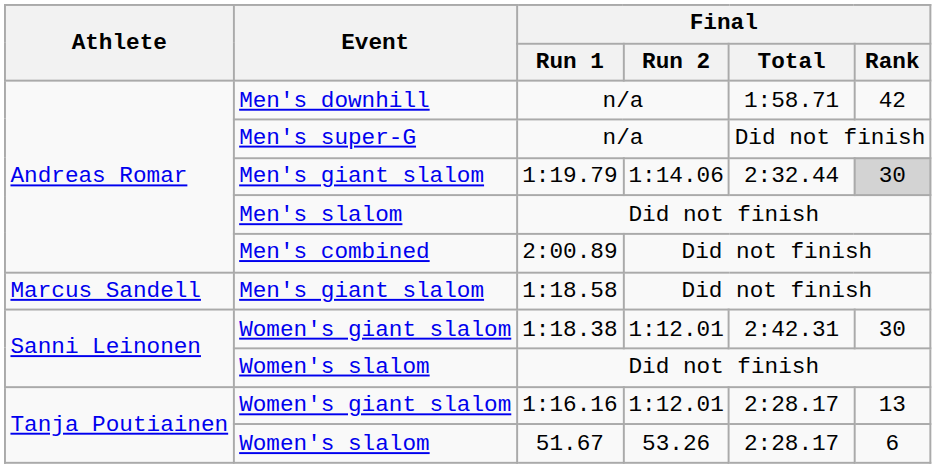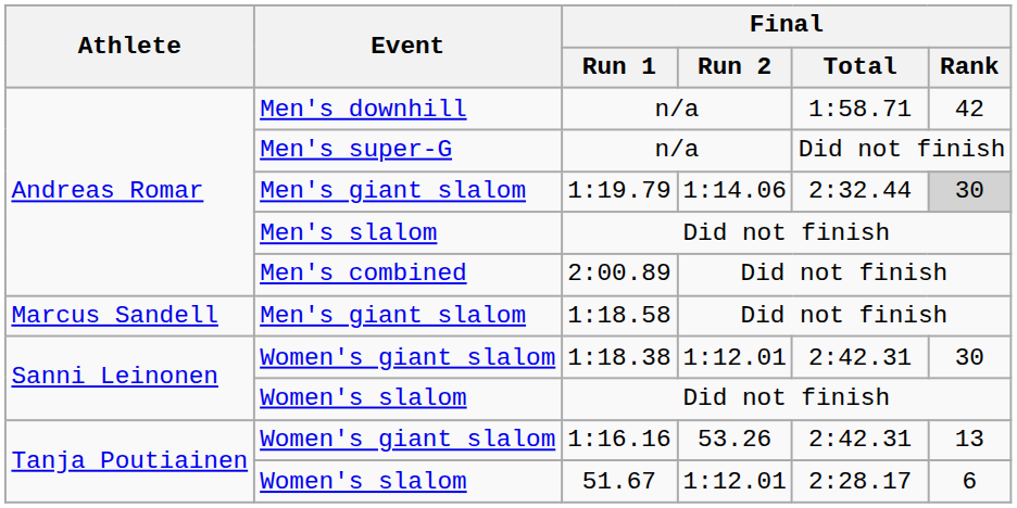1:16.16 | Final / Run 2: 1:12.01 -> 53.26
1:16.16 | Final / Total: 2:28.17 -> 2:42.31
51.67 | Final / Run 2: 53.26 -> 1:12.01
